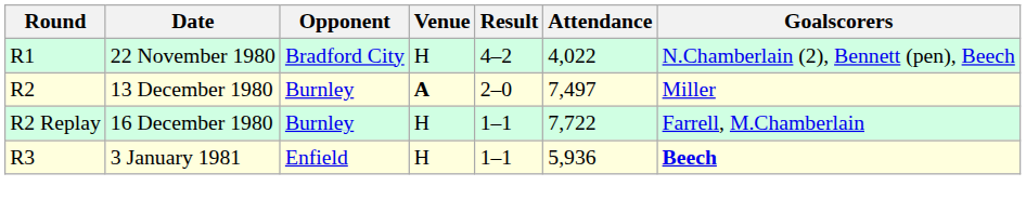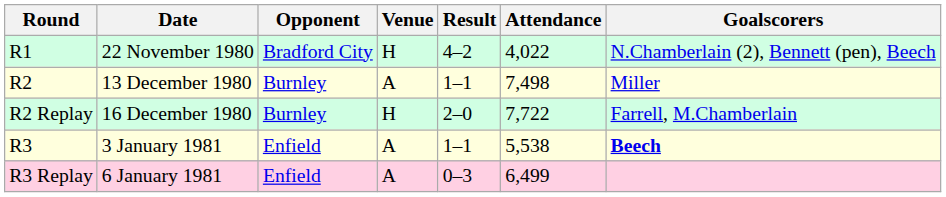13 December 1980 | Venue: bold -> normal
13 December 1980 | Result: 2–0 -> 1–1
13 December 1980 | Attendance: 7,497 -> 7,498
16 December 1980 | Result: 1–1 -> 2–0
3 January 1981 | Venue: H -> A
3 January 1981 | Attendance: 5,936 -> 5,538
+ row: R3 Replay | 6 January 1981 | Enfield | A | 0–3 | 6,499
